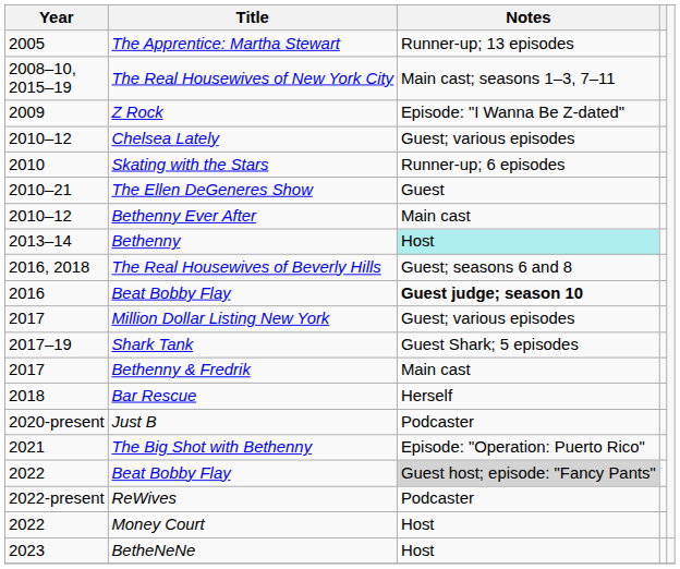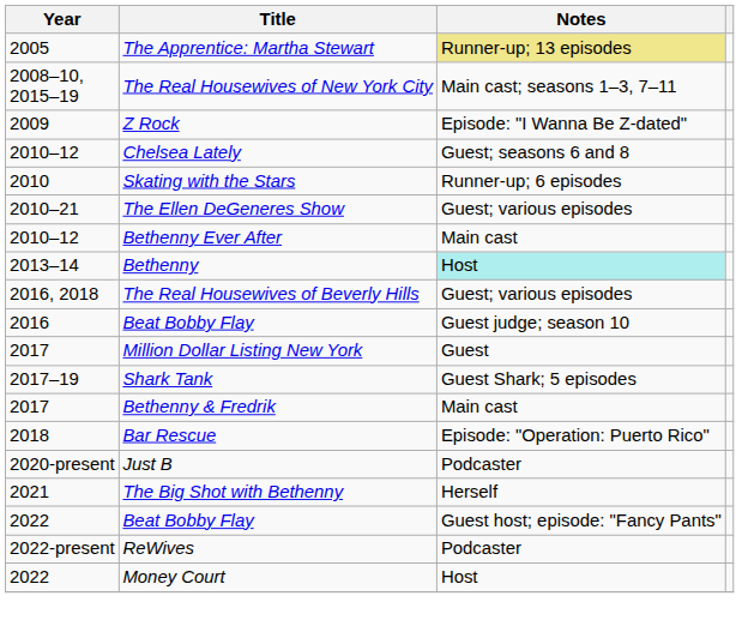The Apprentice: Martha Stewart | Notes: no background -> khaki background
Chelsea Lately | Notes: Guest; various episodes -> Guest; seasons 6 and 8
The Ellen DeGeneres Show | Notes: Guest -> Guest; various episodes
The Real Housewives of Beverly Hills | Notes: Guest; seasons 6 and 8 -> Guest; various episodes
2016 / Beat Bobby Flay | Notes: bold -> normal
Million Dollar Listing New York | Notes: Guest; various episodes -> Guest
Bar Rescue | Notes: Herself -> Episode: "Operation: Puerto Rico"
The Big Shot with Bethenny | Notes: Episode: "Operation: Puerto Rico" -> Herself
2022 / Beat Bobby Flay | Notes: lightgrey background -> no background
- row: 2023 | BetheNeNe | Host
